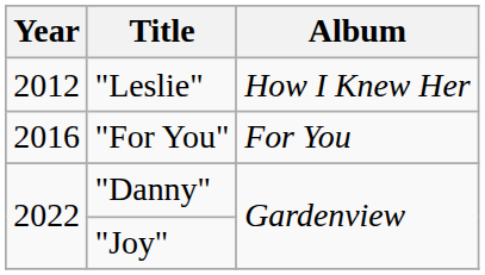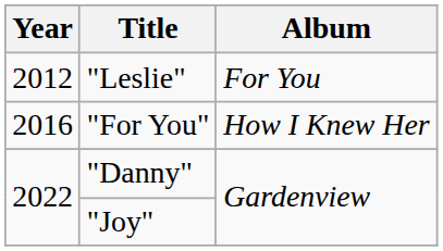"Leslie" | Album: How I Knew Her -> For You
"For You" | Album: For You -> How I Knew Her
